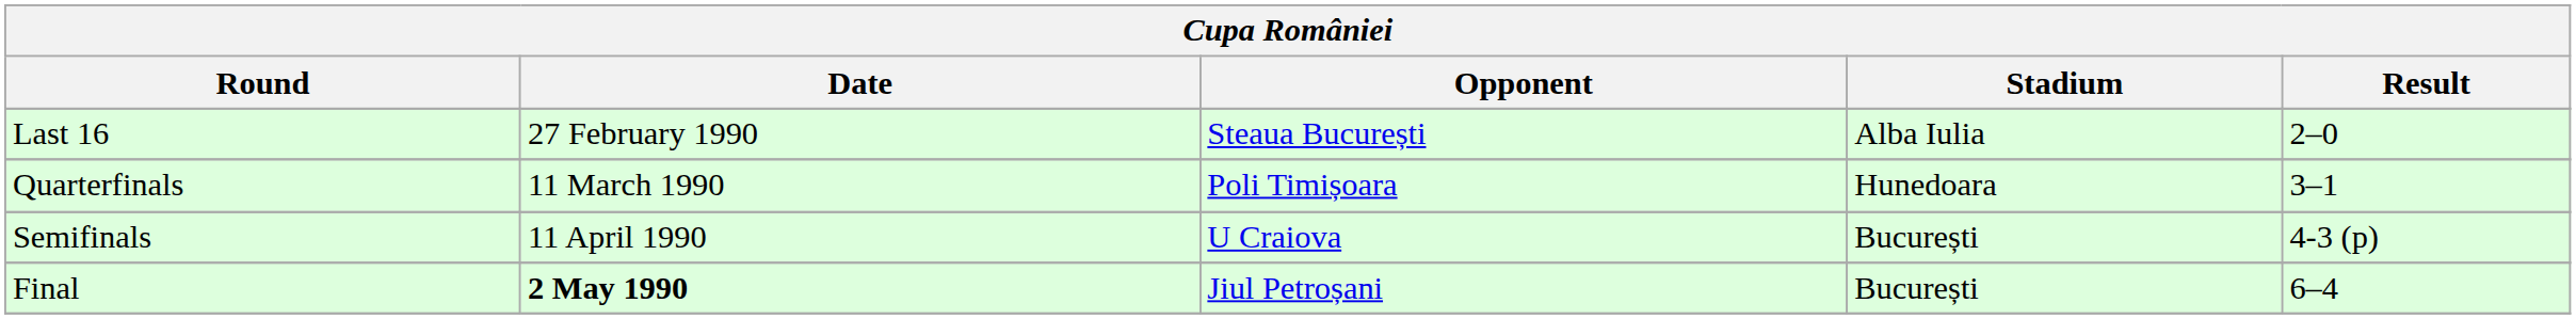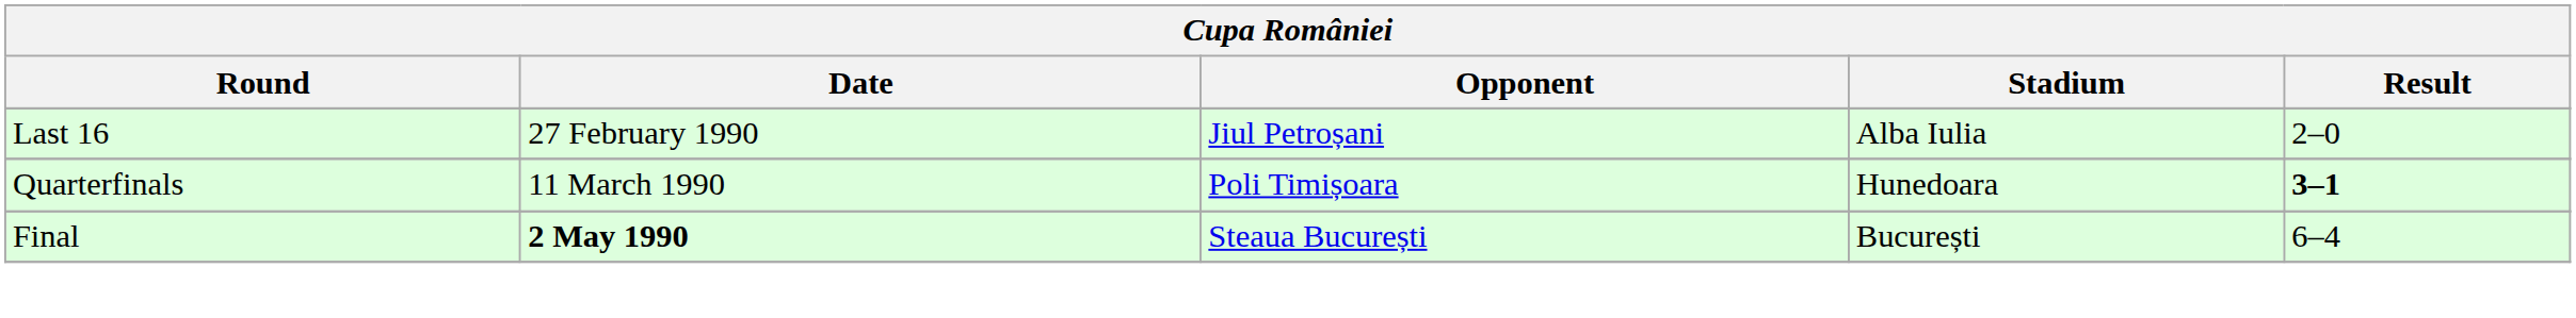Last 16 | Opponent: Steaua București -> Jiul Petroșani
Quarterfinals | Result: normal -> bold
- row: Semifinals | 11 April 1990 | U Craiova | București | 4-3 (p)
Final | Opponent: Jiul Petroșani -> Steaua București
